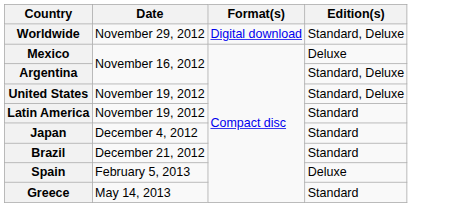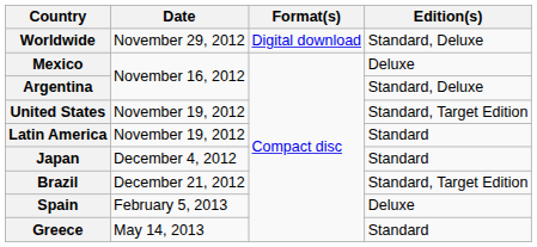United States | Edition(s): Standard, Deluxe -> Standard, Target Edition
Brazil | Edition(s): Standard -> Standard, Target Edition
